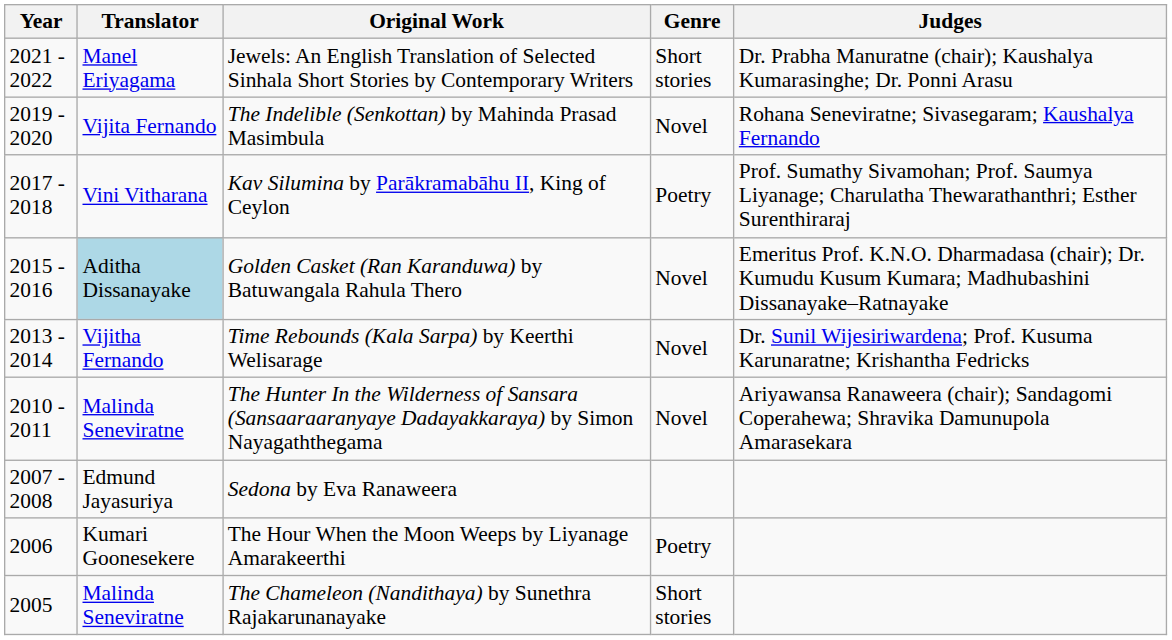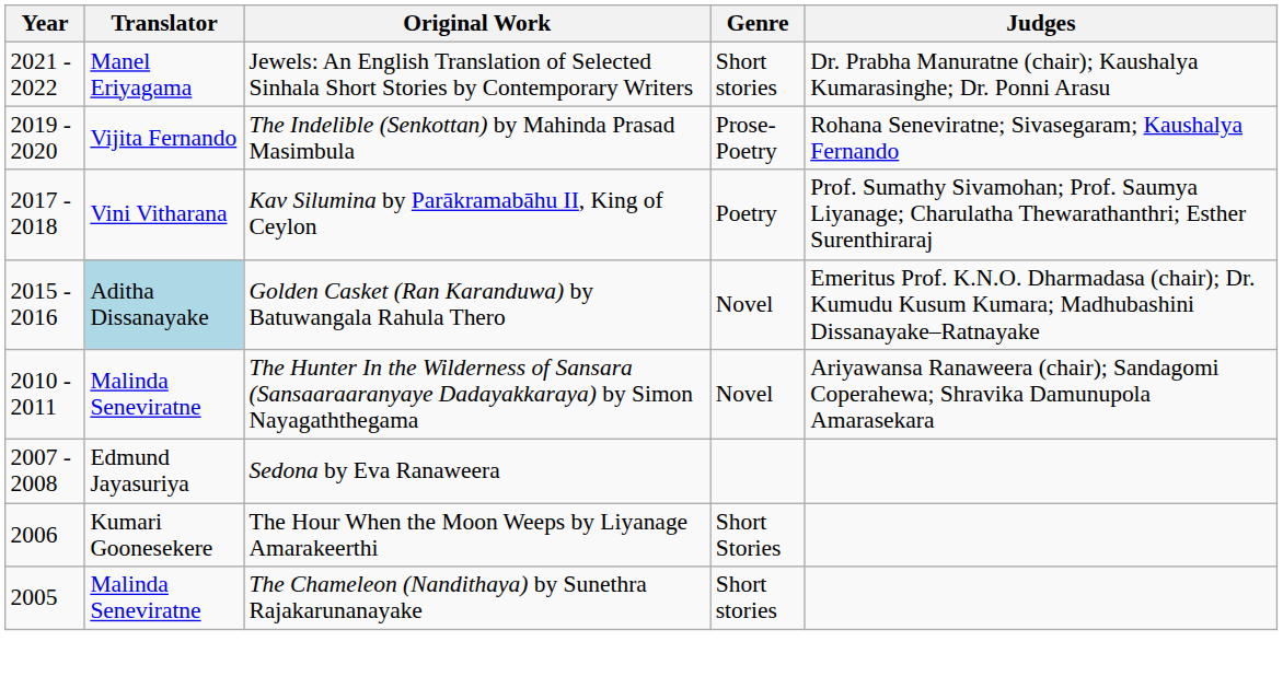The Indelible (Senkottan) by Mahinda Prasad Masimbula | Genre: Novel -> Prose-Poetry
- row: 2013 - 2014 | Vijitha Fernando | Time Rebounds (Kala Sarpa) by Keerthi Welisarage | Novel | Dr. Sunil Wijesiriwardena; Prof. Kusuma Karunaratne; Krishantha Fedricks
The Hour When the Moon Weeps by Liyanage Amarakeerthi | Genre: Poetry -> Short Stories
